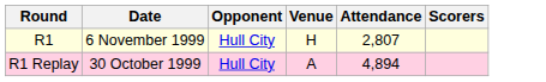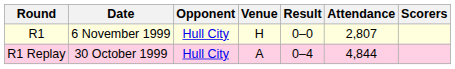+ column: Result | 0–0 | 0–4
R1 Replay | Attendance: 4,894 -> 4,844
